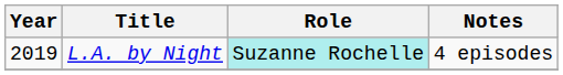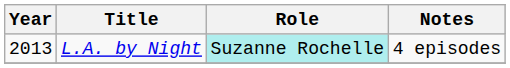L.A. by Night | Year: 2019 -> 2013
